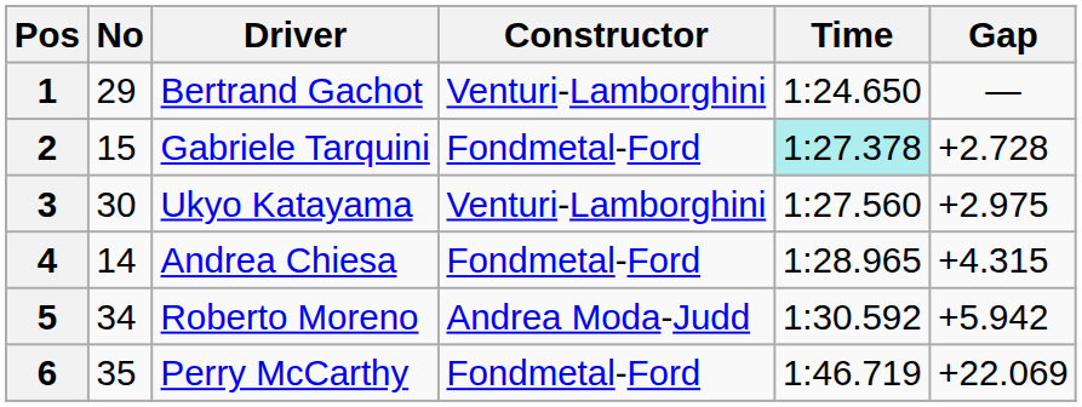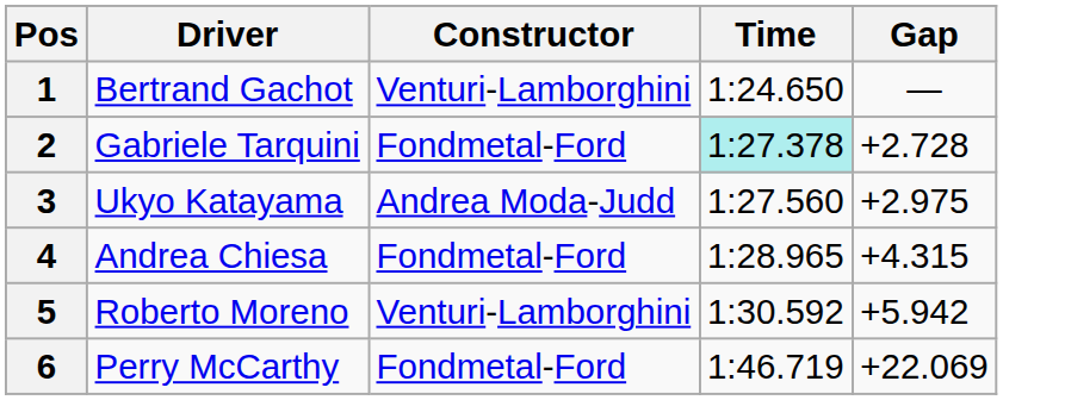- column: No | 29 | 15 | 30 | 14 | 34 | 35
3 | Constructor: Venturi-Lamborghini -> Andrea Moda-Judd
5 | Constructor: Andrea Moda-Judd -> Venturi-Lamborghini
